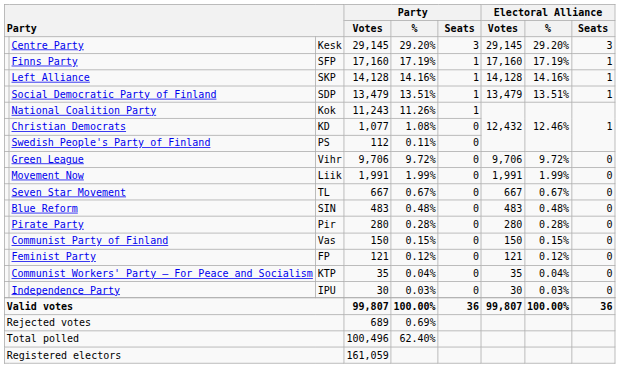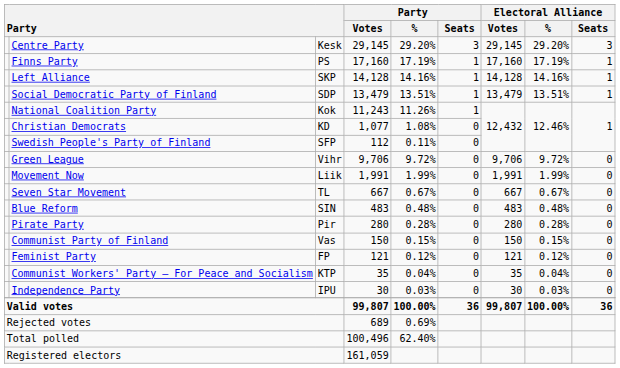Finns Party | column 3: SFP -> PS
Swedish People's Party of Finland | column 3: PS -> SFP
